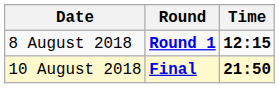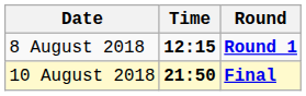columns swapped: Time <-> Round
